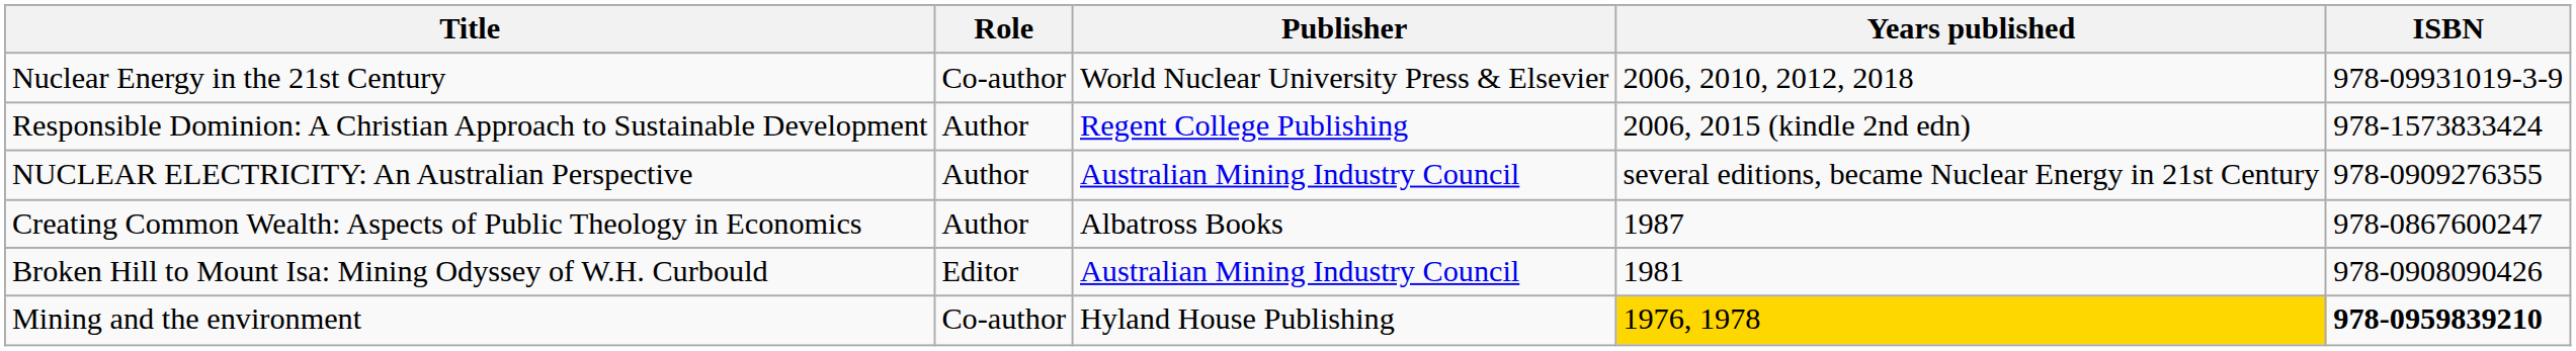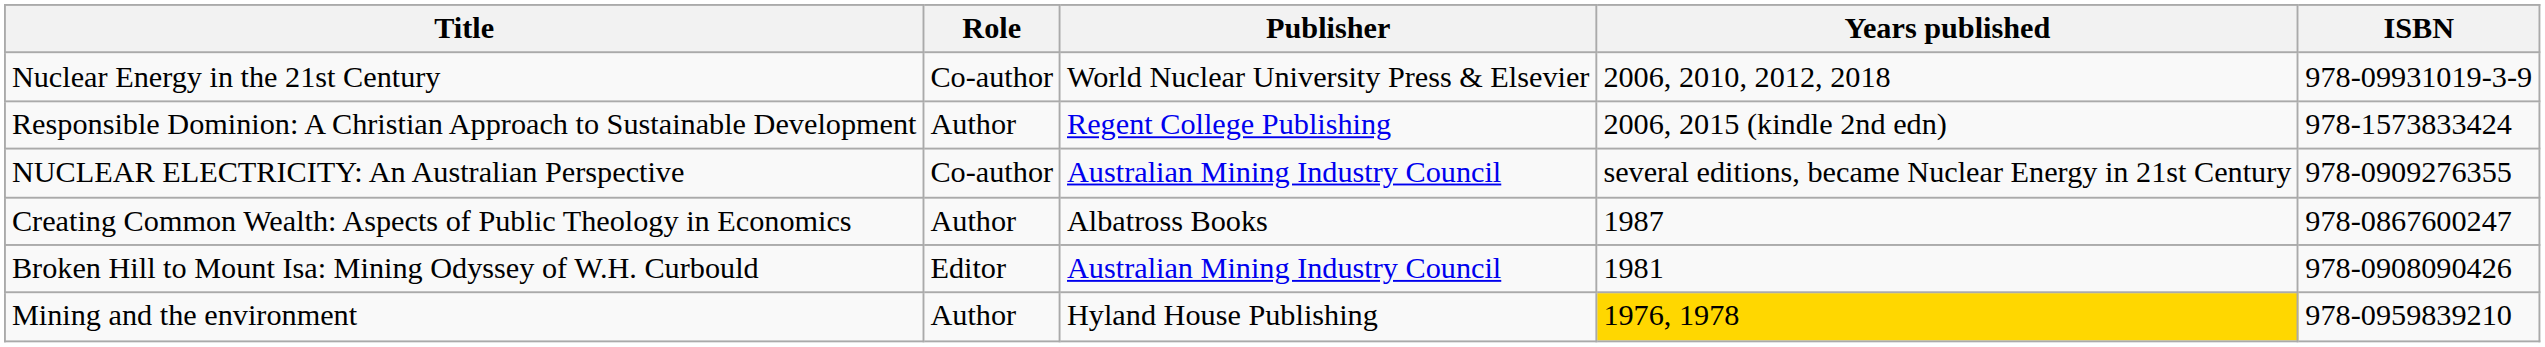NUCLEAR ELECTRICITY: An Australian Perspective | Role: Author -> Co-author
Mining and the environment | Role: Co-author -> Author
Mining and the environment | ISBN: bold -> normal
